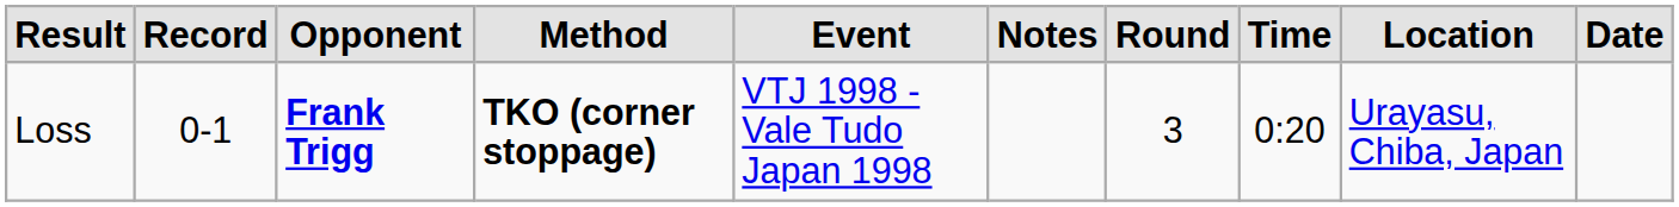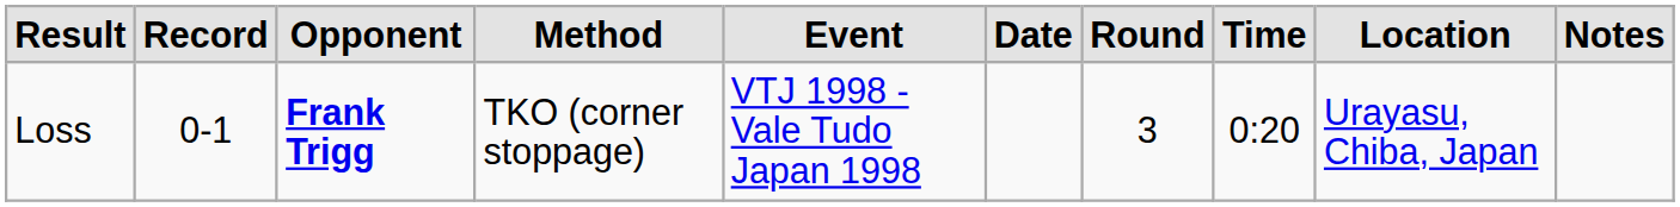columns swapped: Date <-> Notes
Loss | Method: bold -> normal
